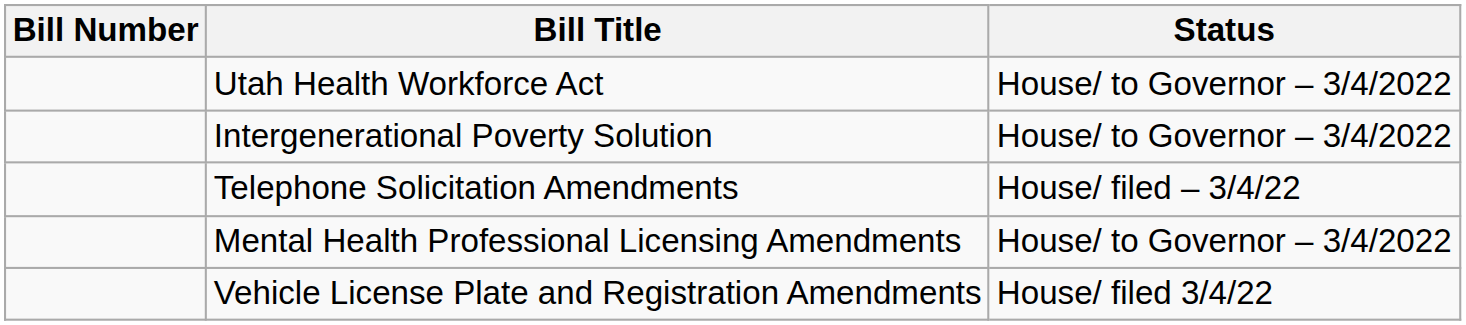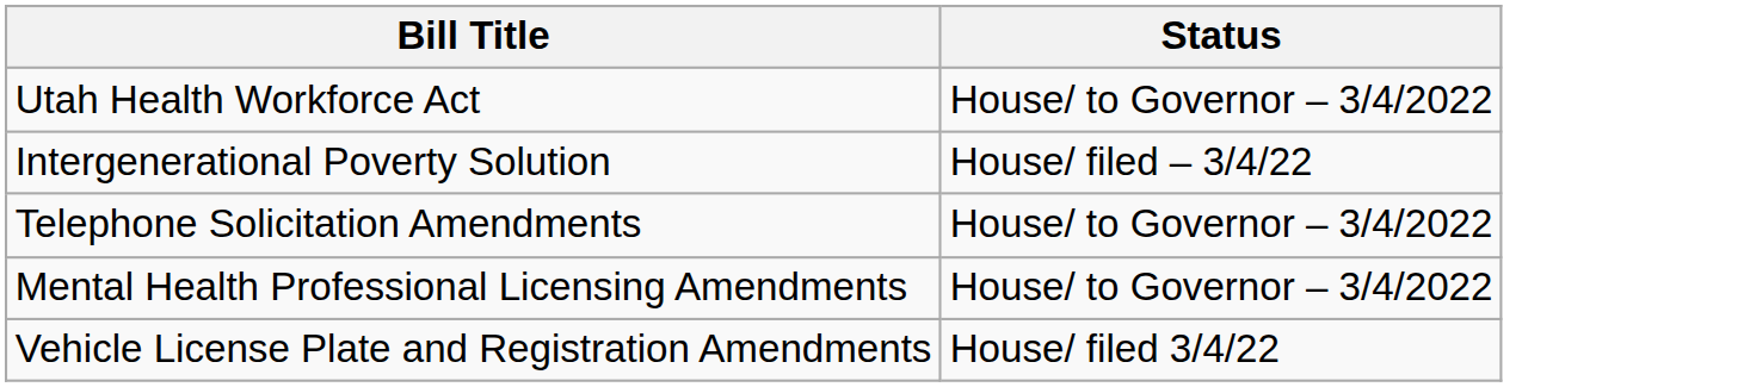- column: Bill Number
Intergenerational Poverty Solution | Status: House/ to Governor – 3/4/2022 -> House/ filed – 3/4/22
Telephone Solicitation Amendments | Status: House/ filed – 3/4/22 -> House/ to Governor – 3/4/2022
